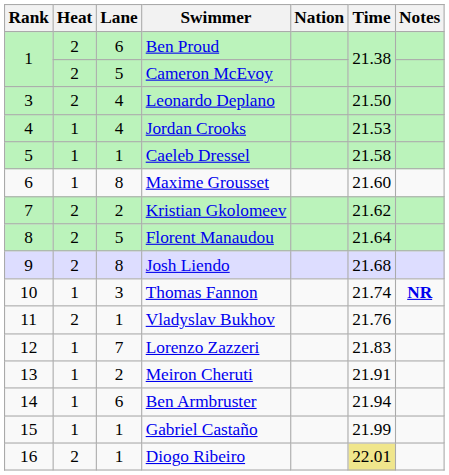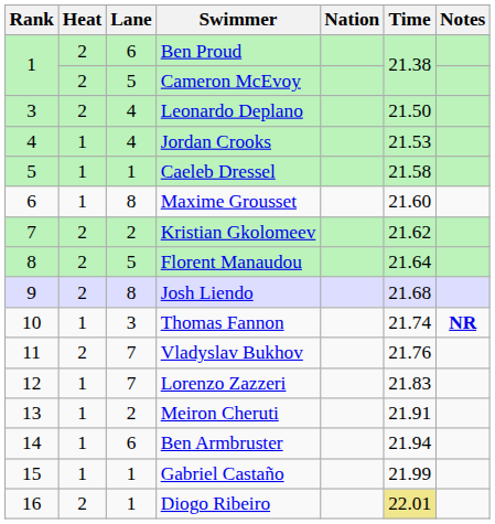Vladyslav Bukhov | Lane: 1 -> 7
